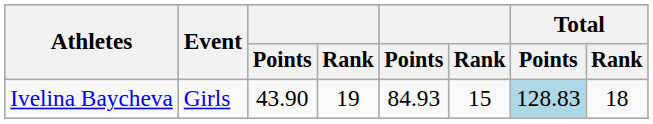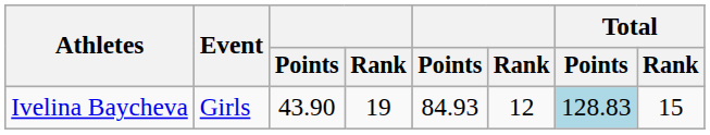Ivelina Baycheva | column 6: 15 -> 12
Ivelina Baycheva | Total / Rank: 18 -> 15
